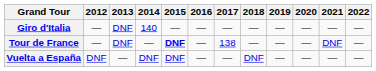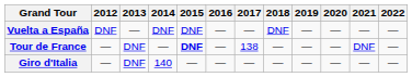rows swapped: Giro d'Italia <-> Vuelta a España
